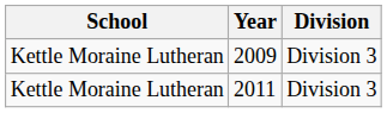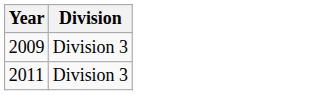- column: School | Kettle Moraine Lutheran | Kettle Moraine Lutheran
